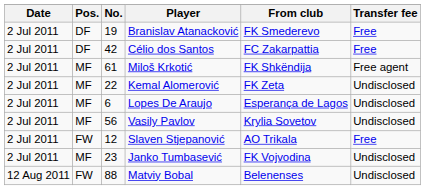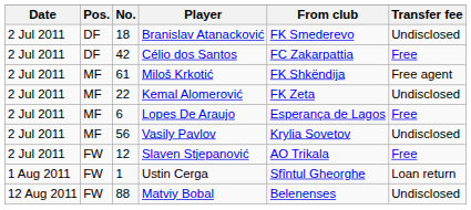Branislav Atanacković | No.: 19 -> 18
Branislav Atanacković | Transfer fee: Free -> Undisclosed
Lopes De Araujo | Transfer fee: Undisclosed -> Free
- row: 2 Jul 2011 | MF | 23 | Janko Tumbasević | FK Vojvodina | Undisclosed
+ row: 1 Aug 2011 | FW | 1 | Ustin Cerga | Sfîntul Gheorghe | Loan return
